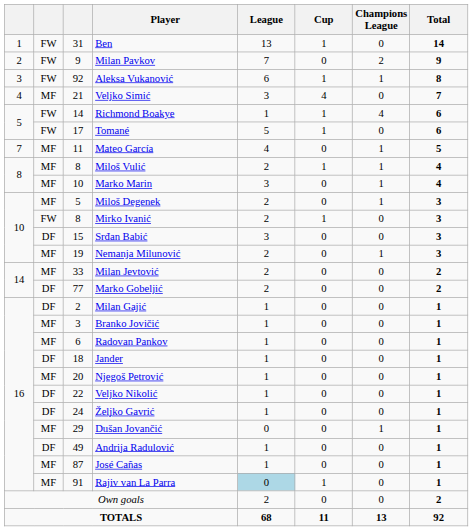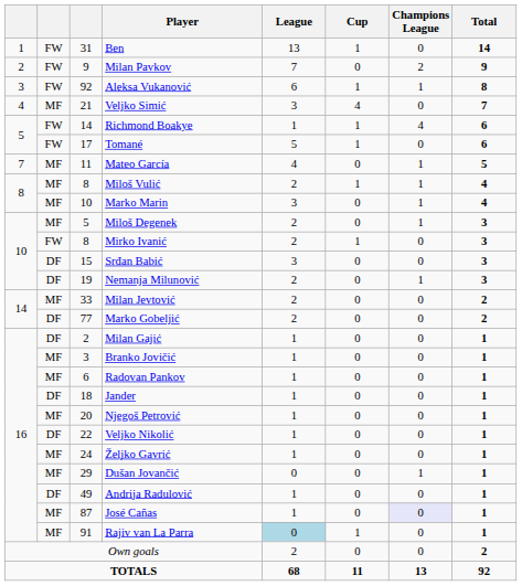Nemanja Milunović | column 2: MF -> DF
Željko Gavrić | column 2: DF -> MF
José Cañas | Champions League: no background -> lavender background
